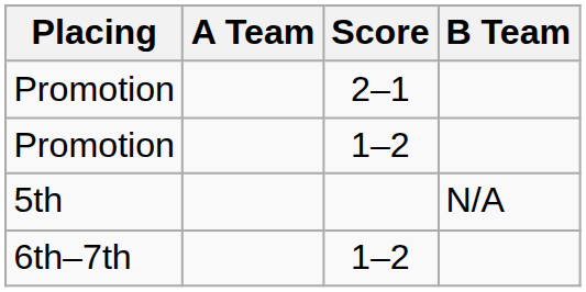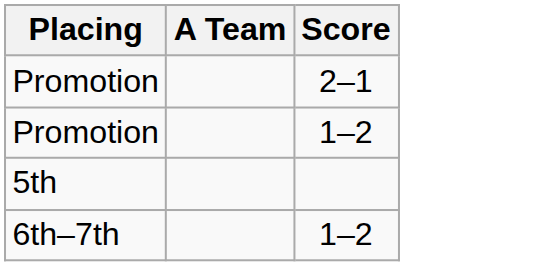- column: B Team | N/A
